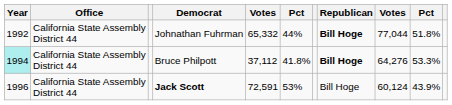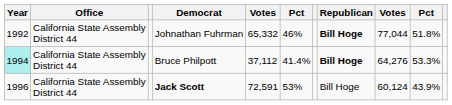Johnathan Fuhrman | column 6: 44% -> 46%
Bruce Philpott | column 6: 41.8% -> 41.4%
